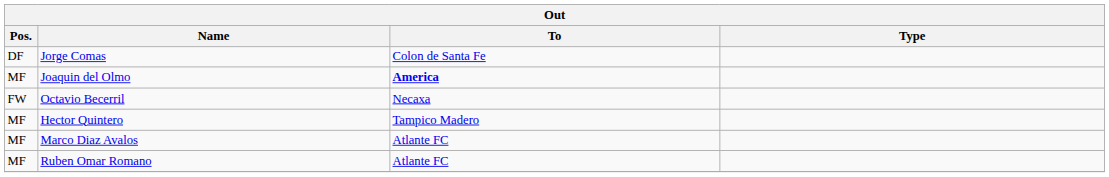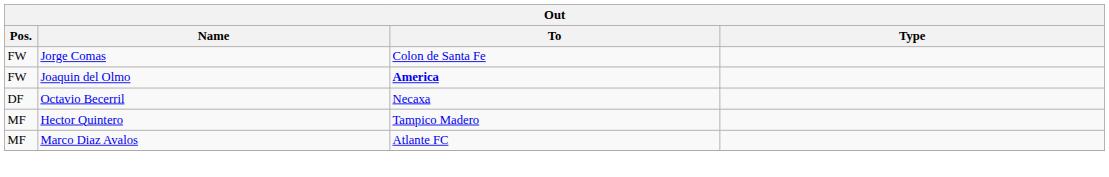Jorge Comas | Pos.: DF -> FW
Joaquin del Olmo | Pos.: MF -> FW
Octavio Becerril | Pos.: FW -> DF
- row: MF | Ruben Omar Romano | Atlante FC
